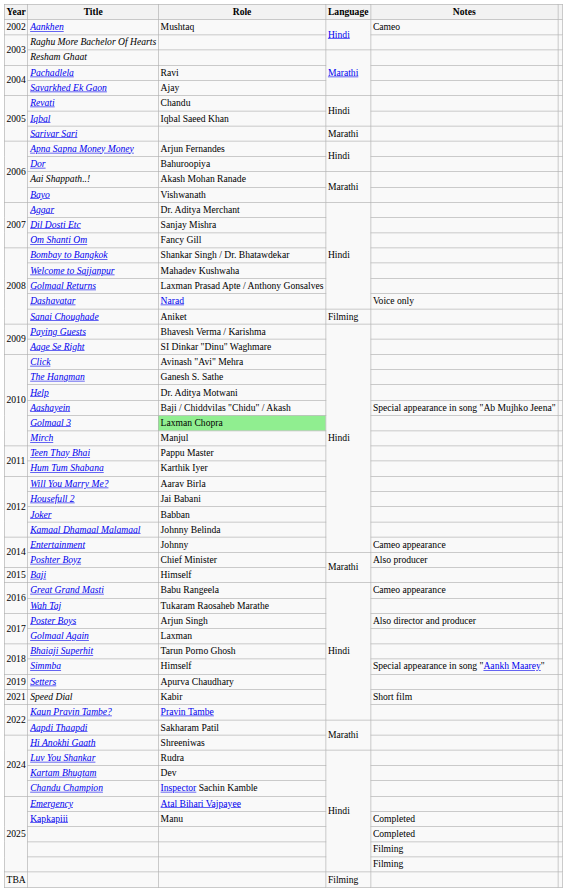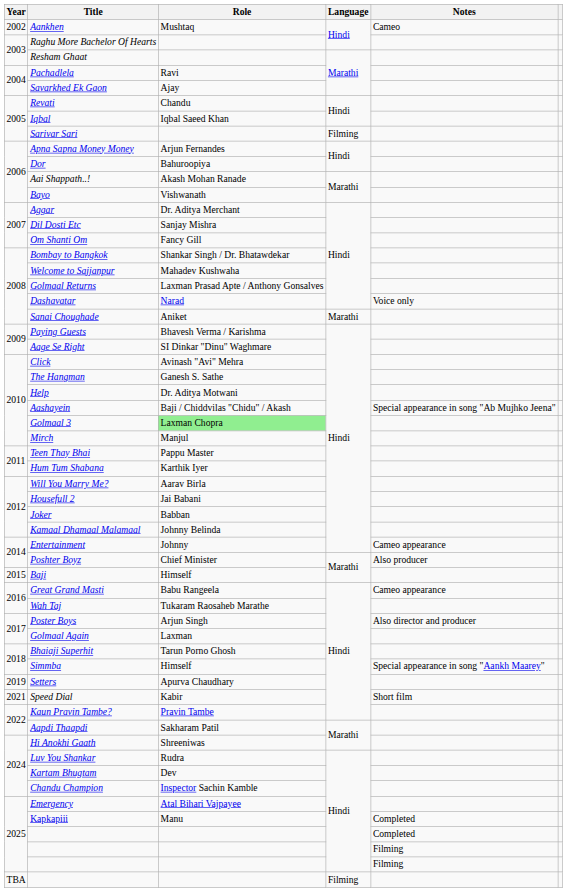Sarivar Sari | Language: Marathi -> Filming
Sanai Choughade | Language: Filming -> Marathi
